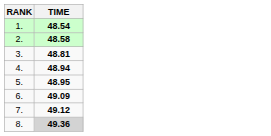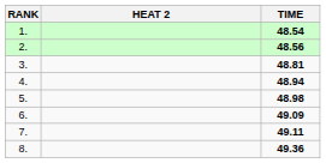+ column: HEAT 2
2. | TIME: 48.58 -> 48.56
5. | TIME: 48.95 -> 48.98
7. | TIME: 49.12 -> 49.11
8. | TIME: lightgrey background -> no background
